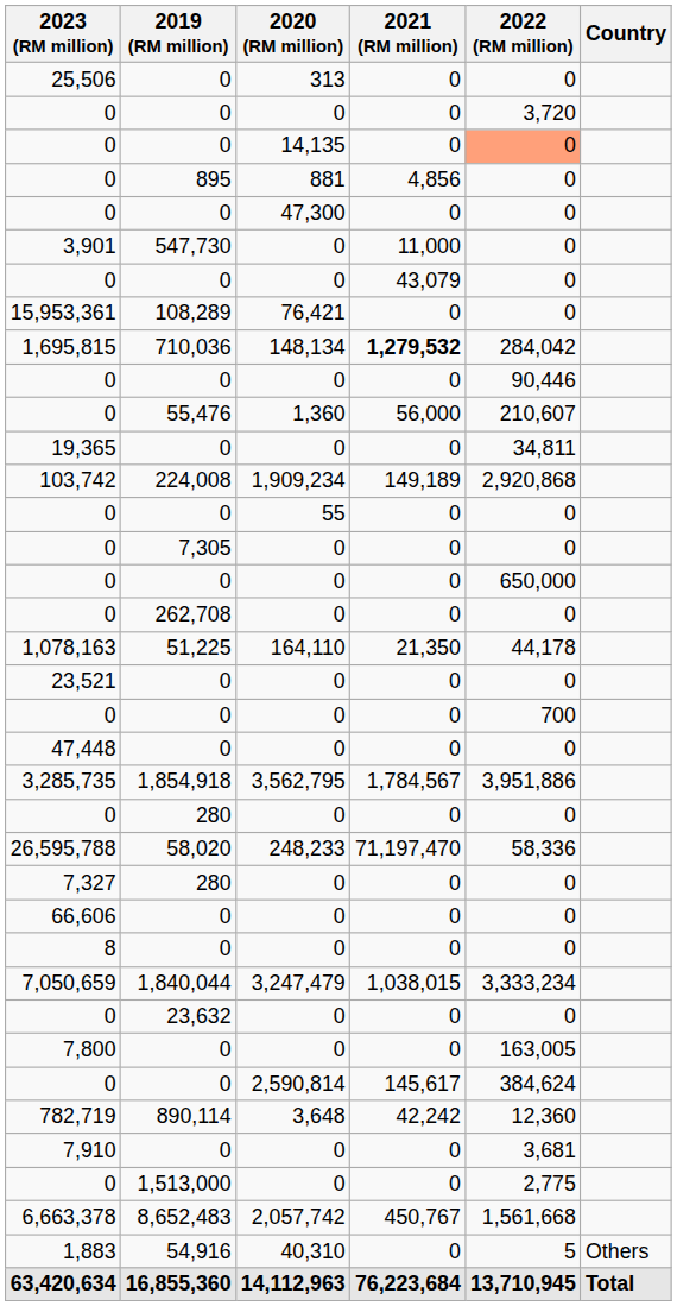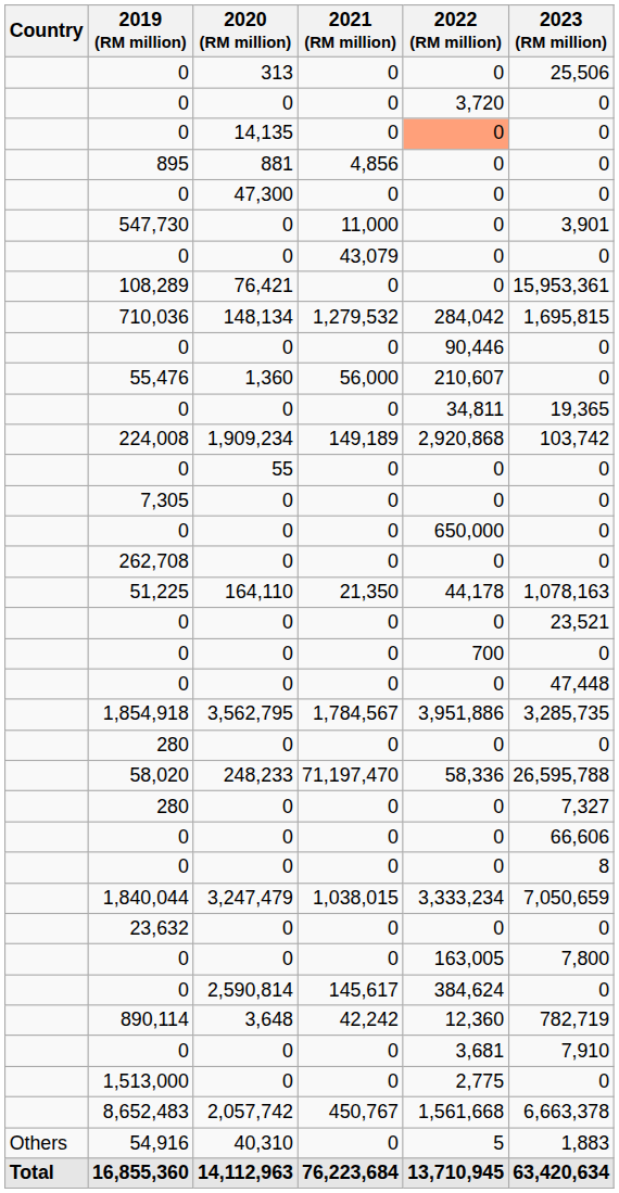columns swapped: Country <-> 2023 (RM million)
710,036 | 2021 (RM million): bold -> normal
